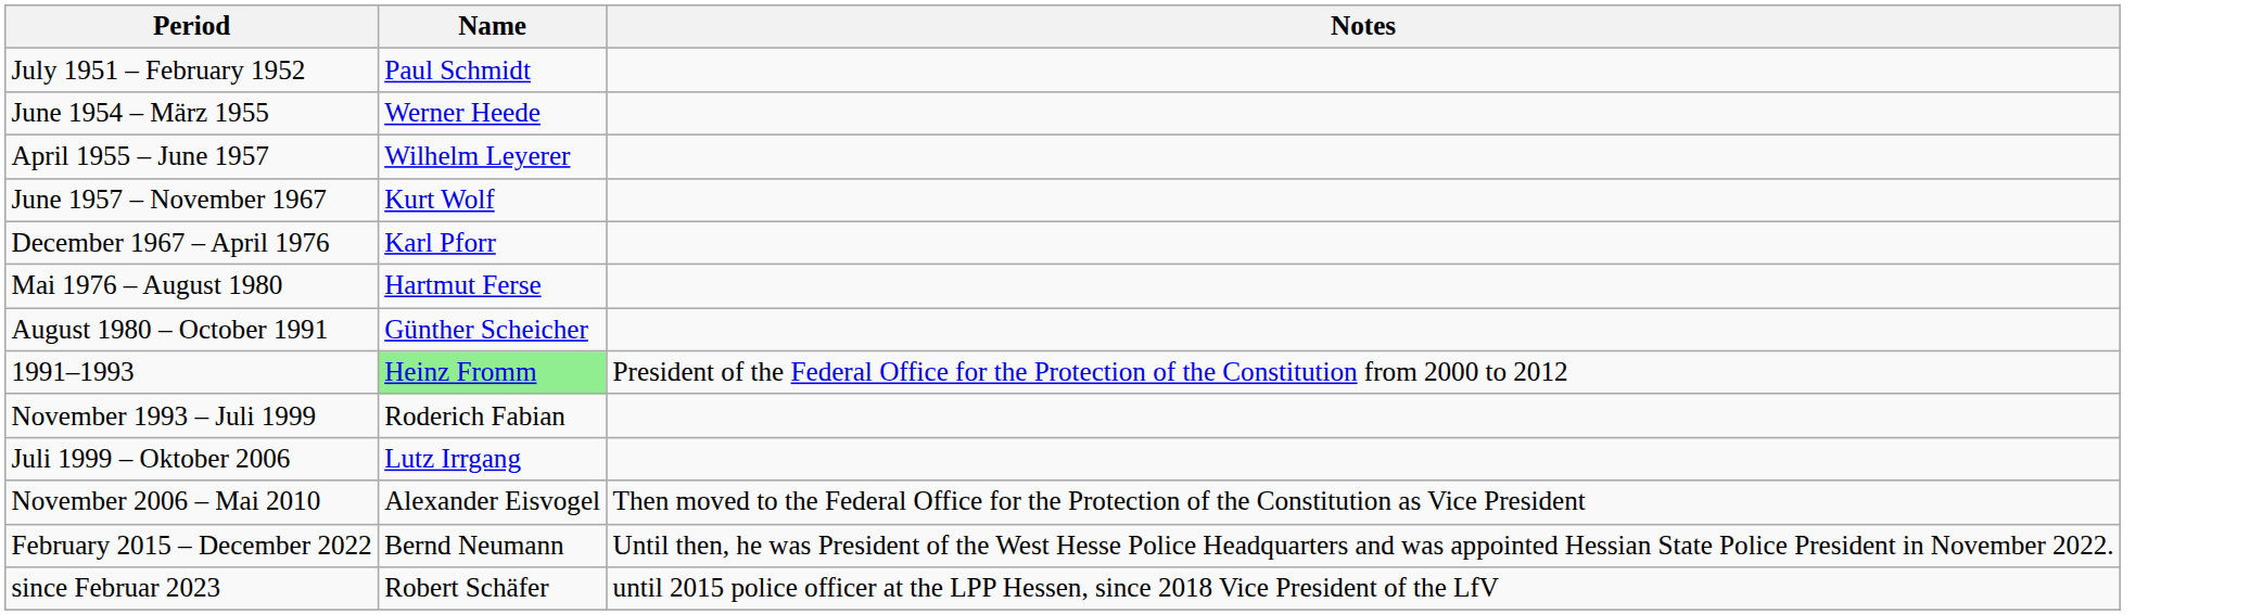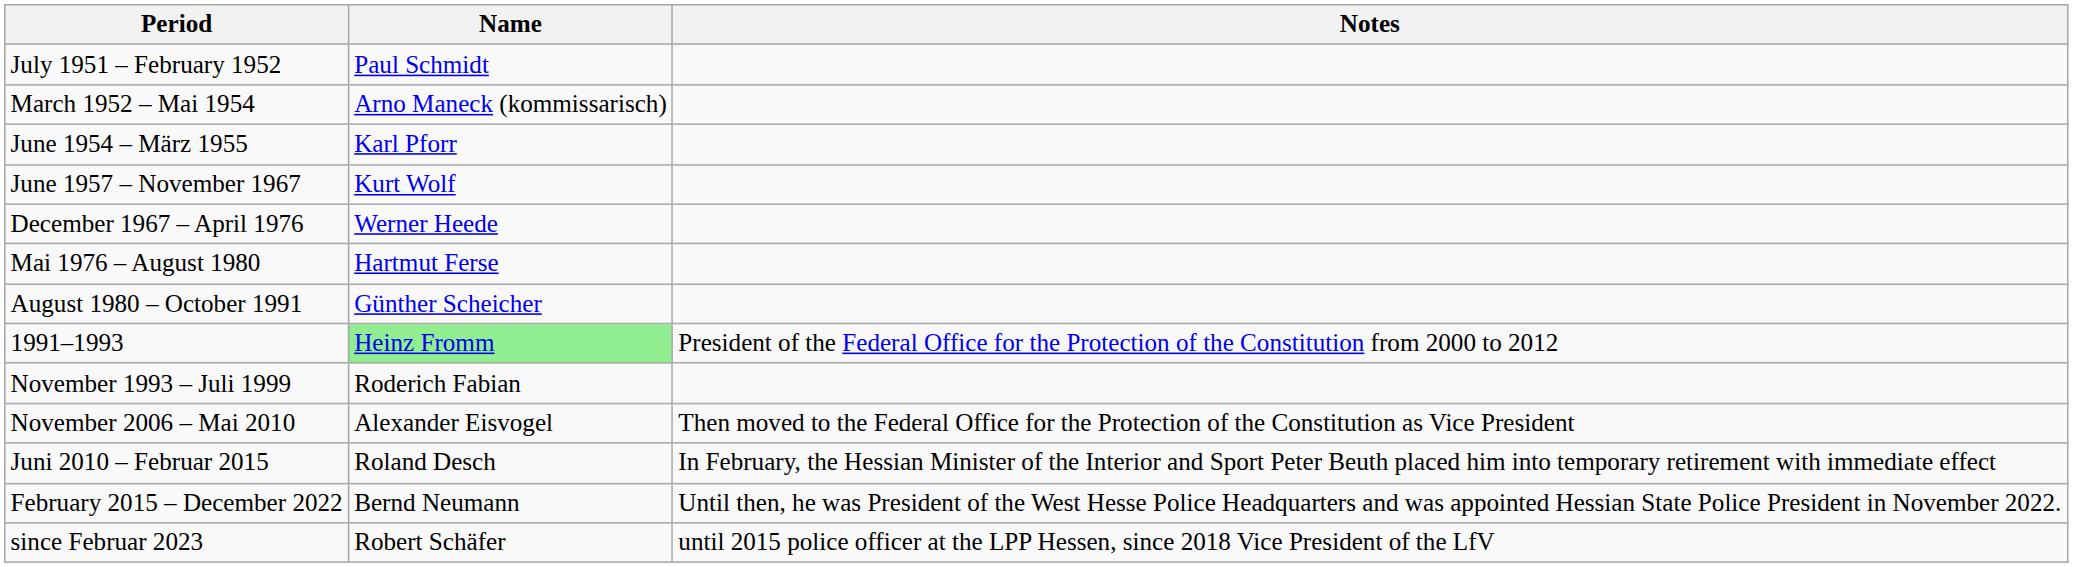+ row: March 1952 – Mai 1954 | Arno Maneck (kommissarisch)
June 1954 – März 1955 | Name: Werner Heede -> Karl Pforr
- row: April 1955 – June 1957 | Wilhelm Leyerer
December 1967 – April 1976 | Name: Karl Pforr -> Werner Heede
- row: Juli 1999 – Oktober 2006 | Lutz Irrgang
+ row: Juni 2010 – Februar 2015 | Roland Desch | In February, the Hessian Minister of the Interior and Sport Peter Beuth placed him into temporary retirement with immediate effect
